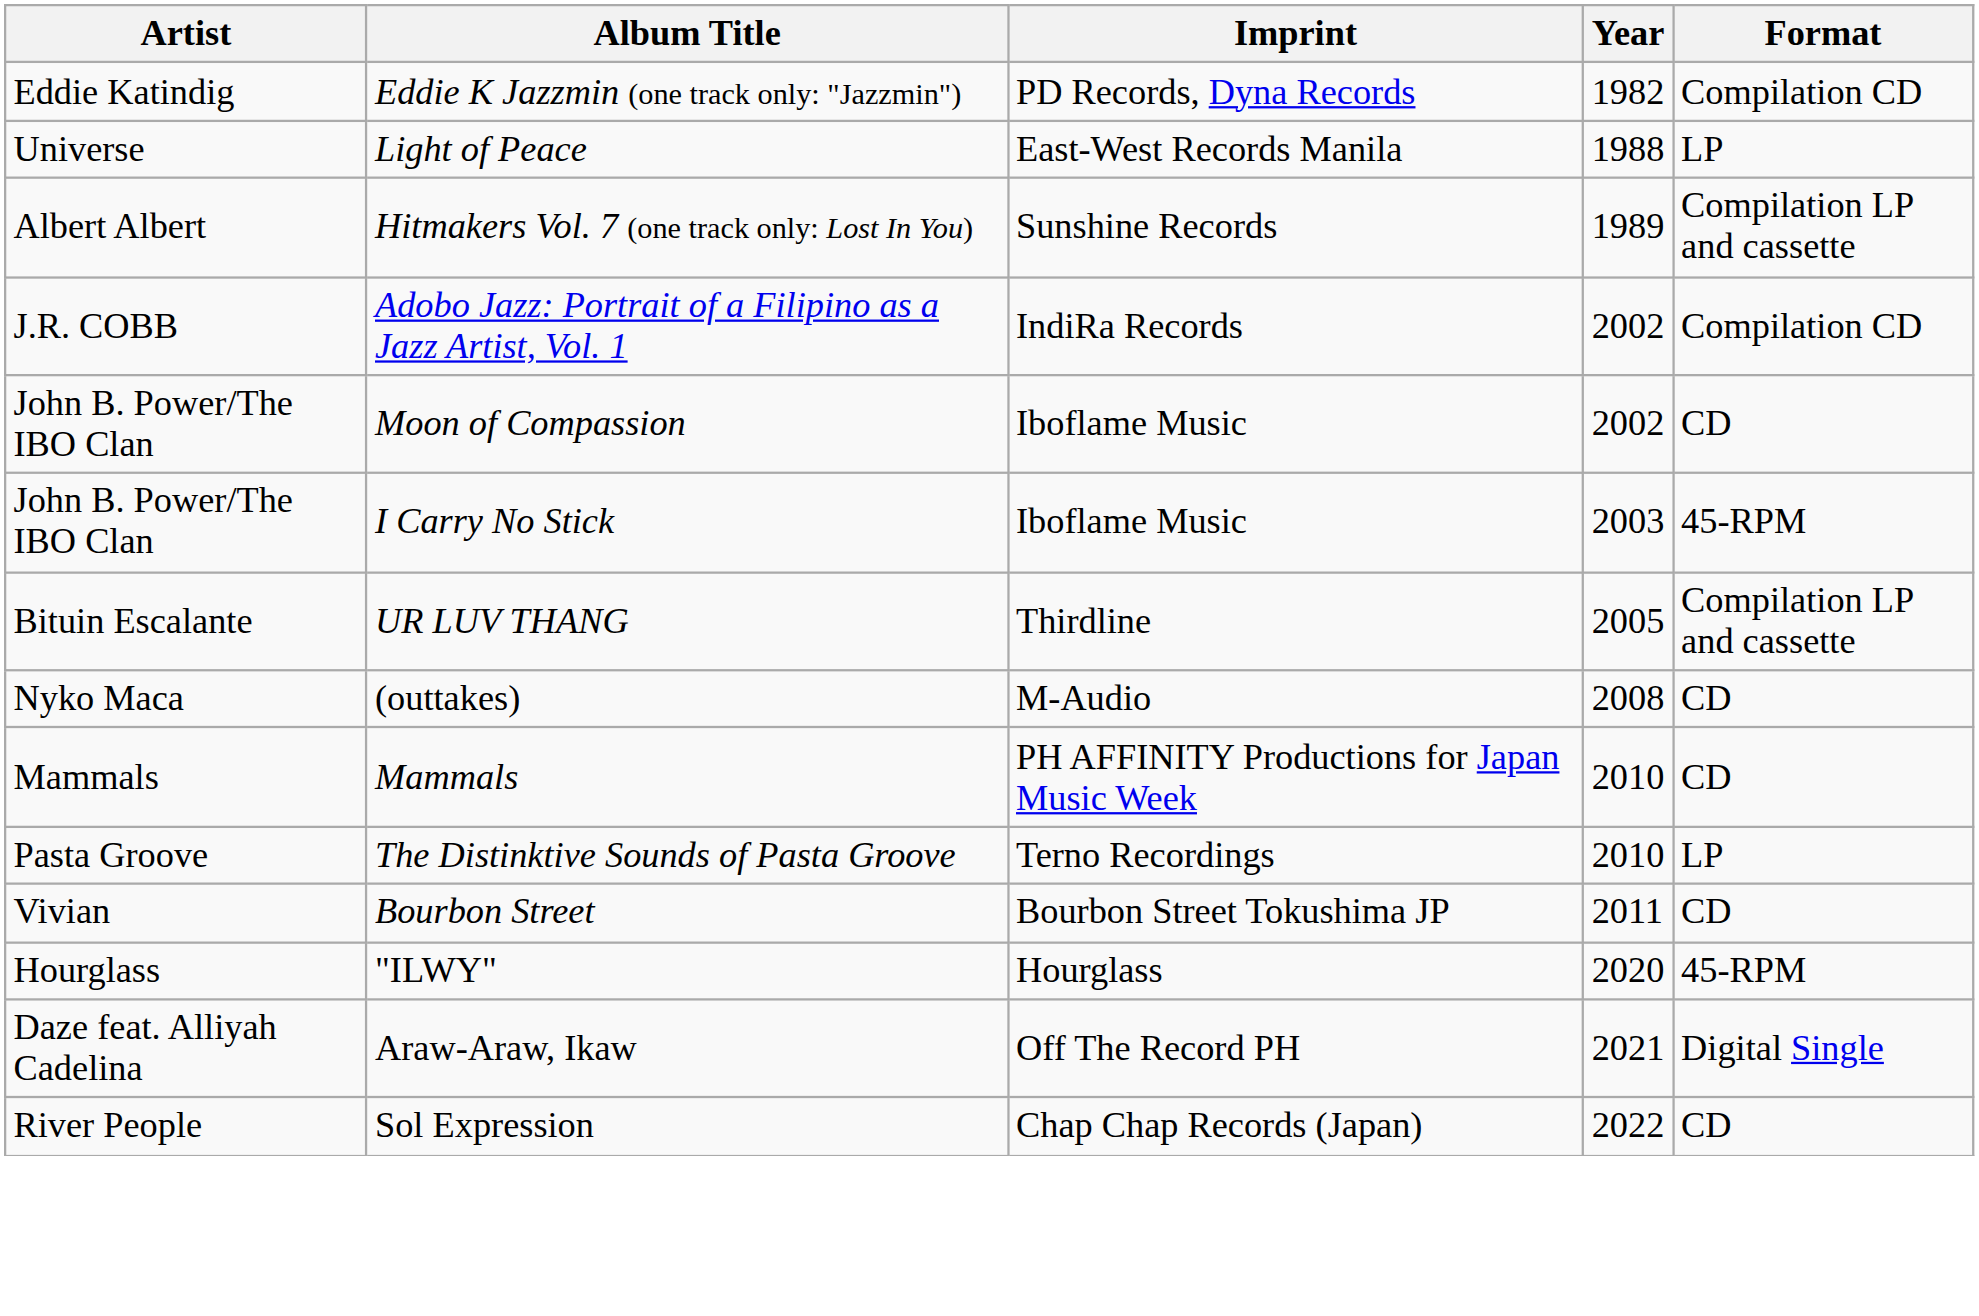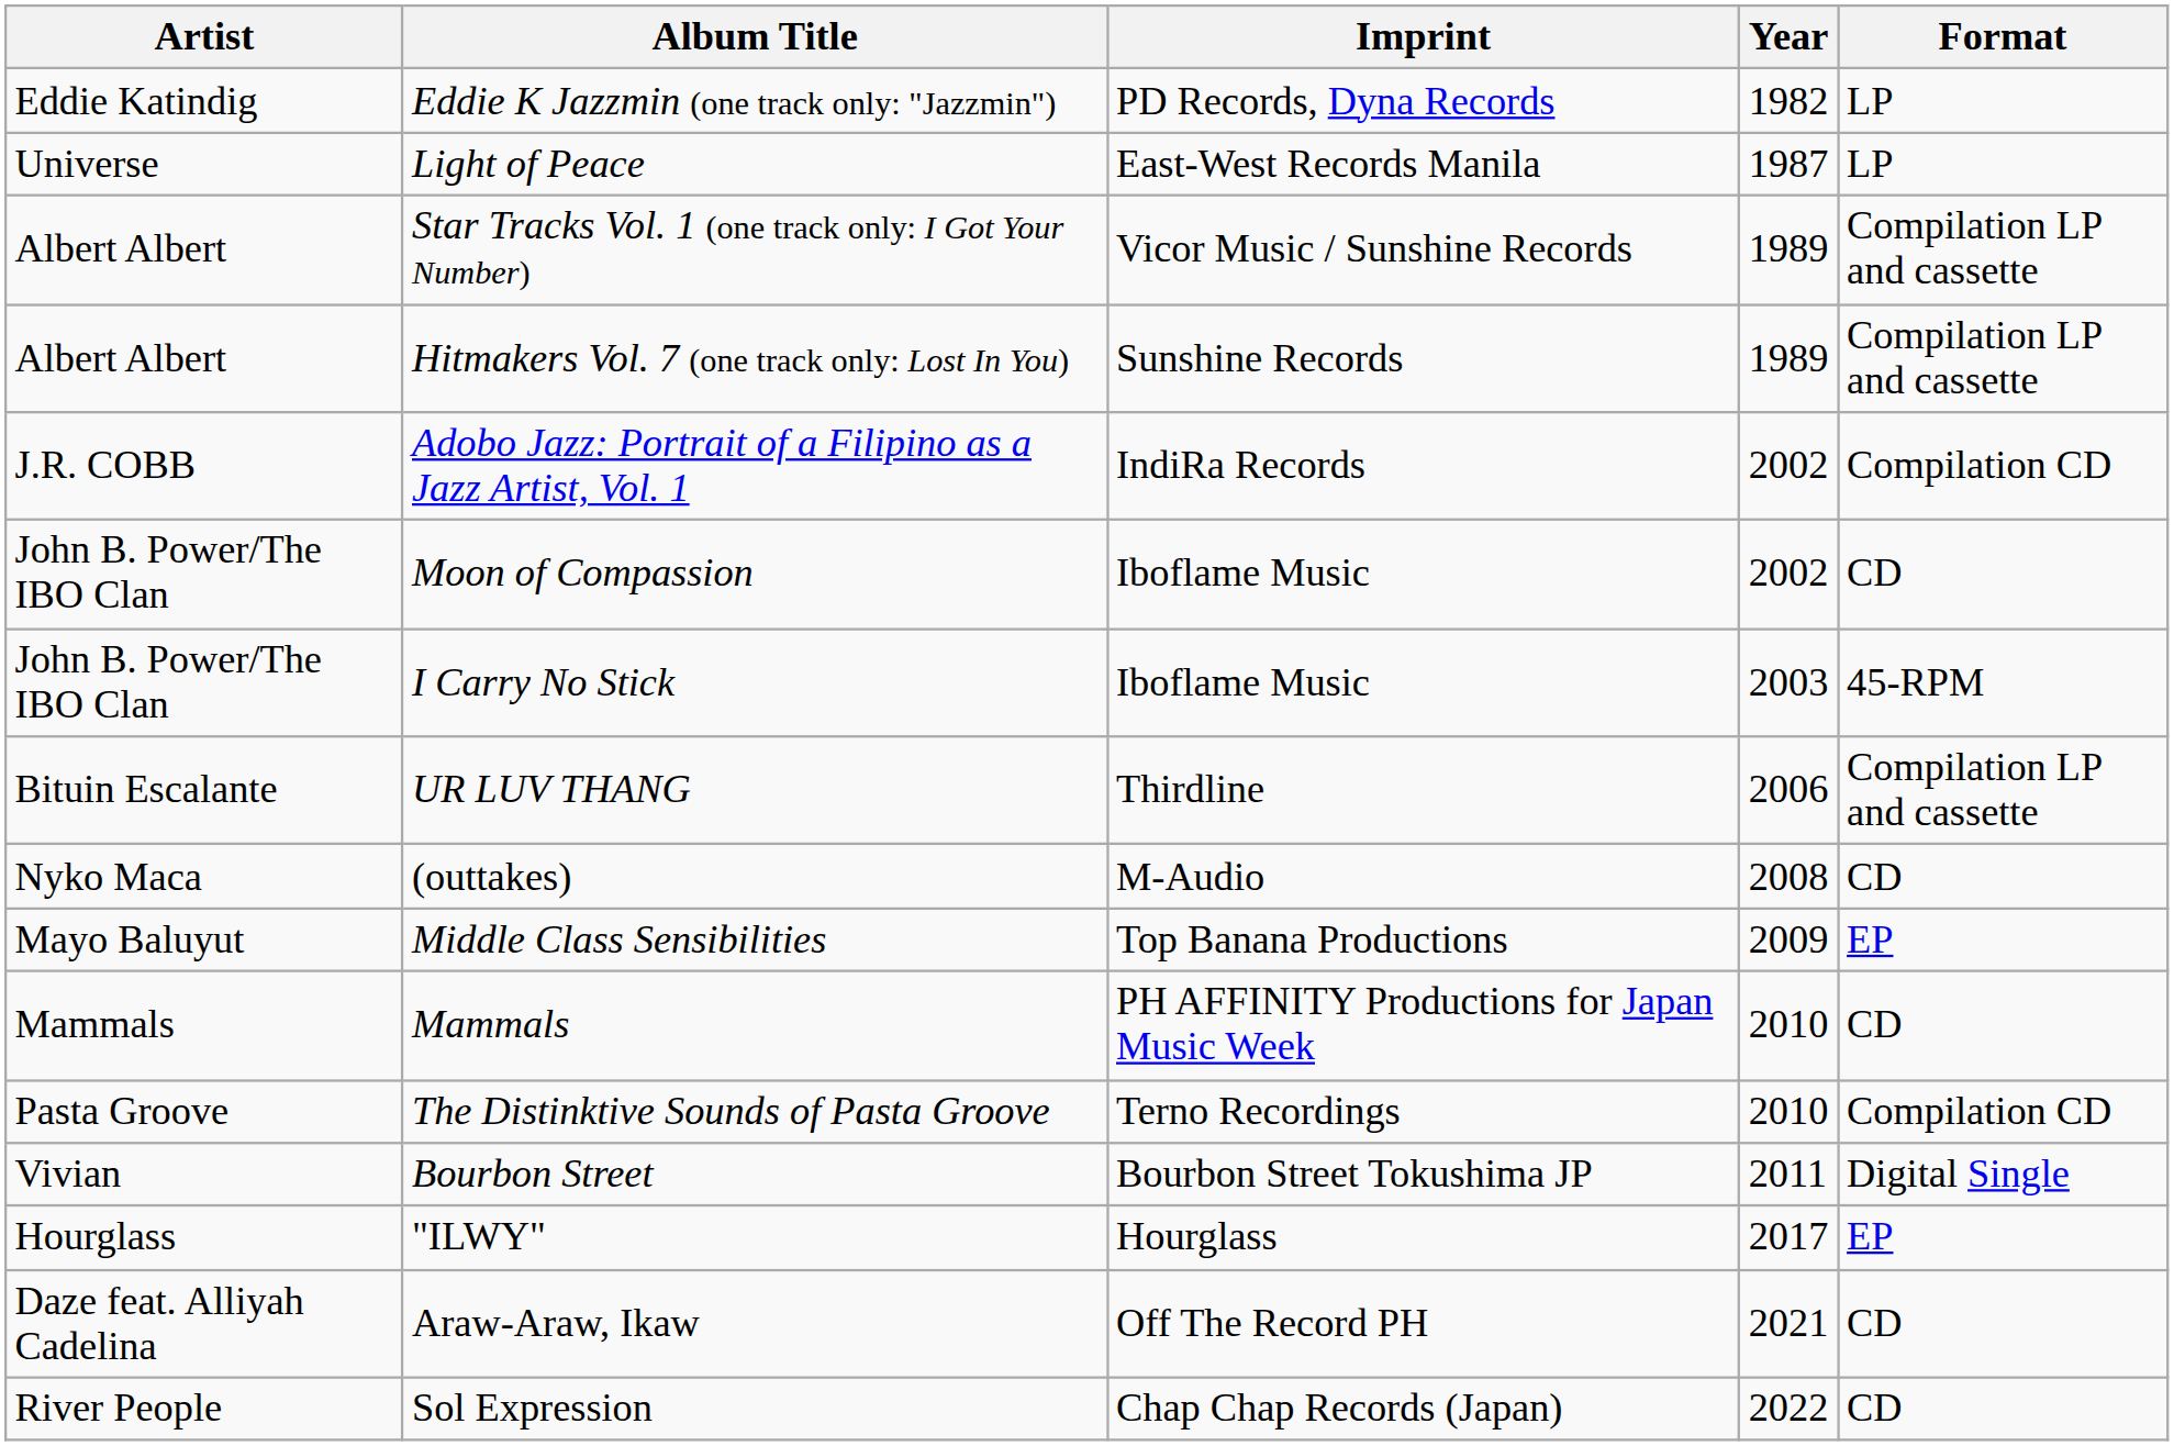Eddie K Jazzmin (one track only: "Jazzmin") | Format: Compilation CD -> LP
Light of Peace | Year: 1988 -> 1987
+ row: Albert Albert | Star Tracks Vol. 1 (one track only: I Got Your Number) | Vicor Music / Sunshine Records | 1989 | Compilation LP and cassette
UR LUV THANG | Year: 2005 -> 2006
+ row: Mayo Baluyut | Middle Class Sensibilities | Top Banana Productions | 2009 | EP
The Distinktive Sounds of Pasta Groove | Format: LP -> Compilation CD
Bourbon Street | Format: CD -> Digital Single
"ILWY" | Year: 2020 -> 2017
"ILWY" | Format: 45-RPM -> EP
Araw-Araw, Ikaw | Format: Digital Single -> CD
